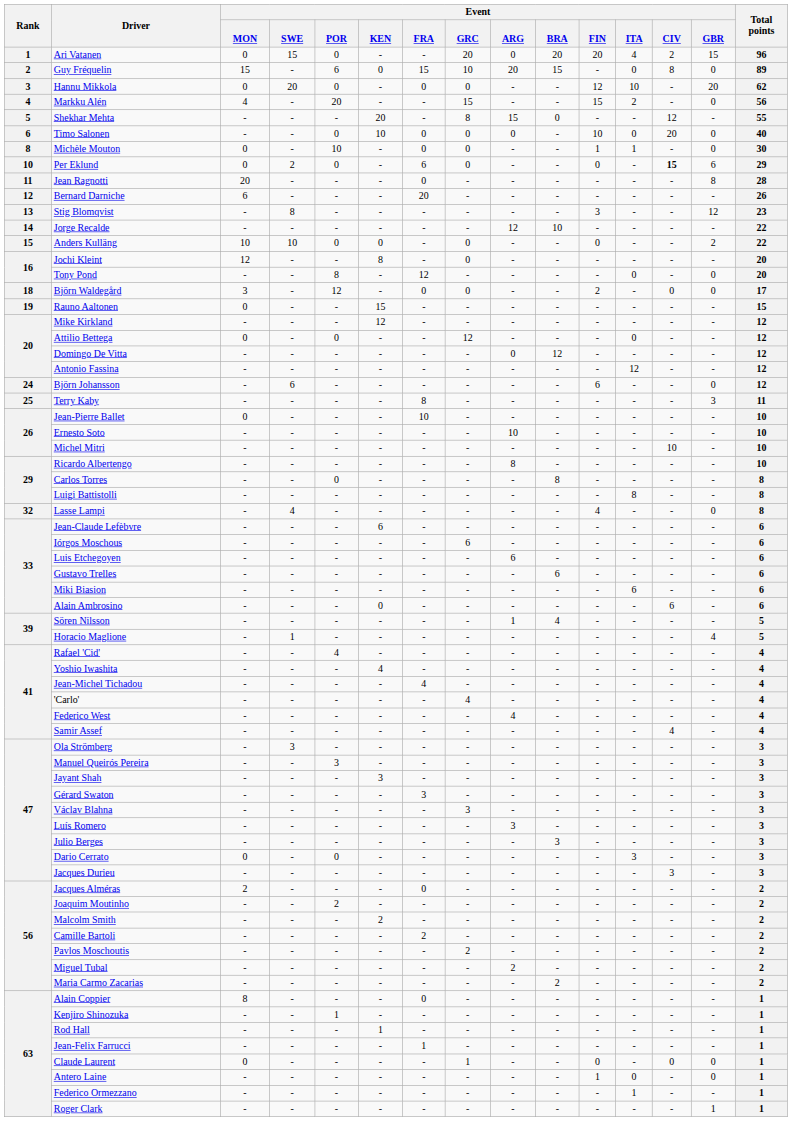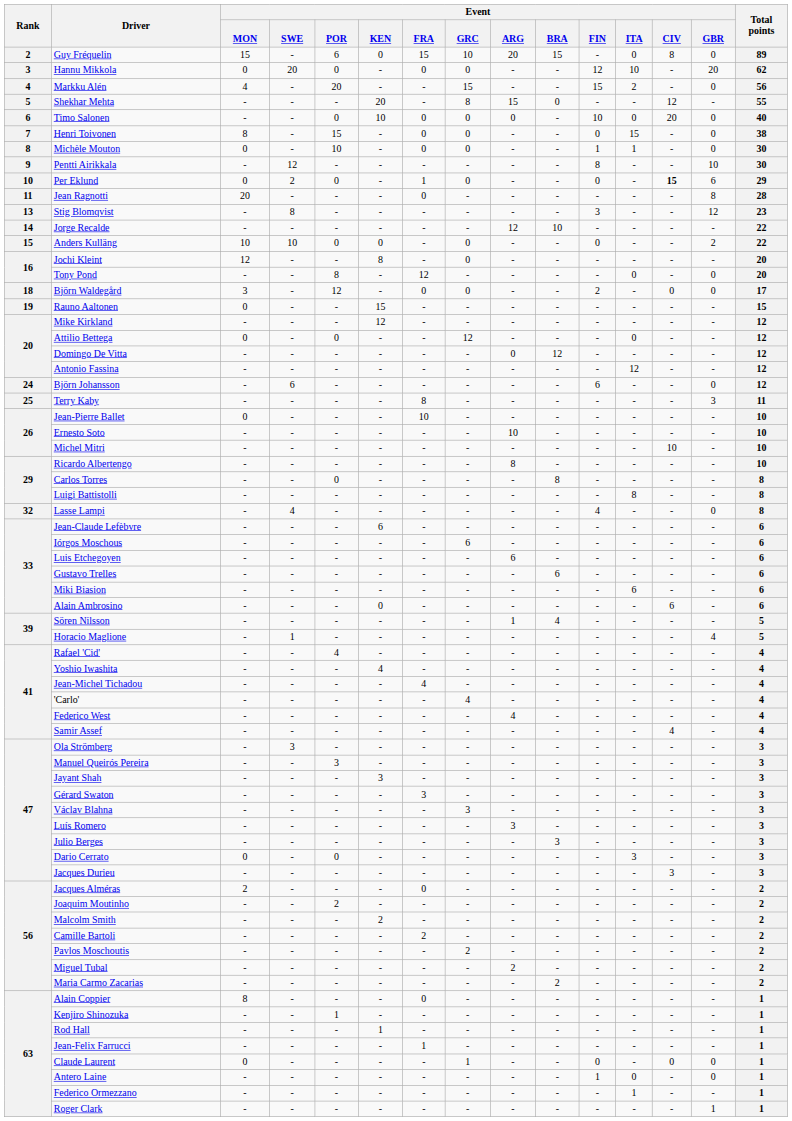- row: 1 | Ari Vatanen | 0 | 15 | 0 | - | - | 20 | 0 | 20 | 20 | 4 | 2 | 15 | 96
+ row: 7 | Henri Toivonen | 8 | - | 15 | - | 0 | 0 | - | - | 0 | 15 | - | 0 | 38
+ row: 9 | Pentti Airikkala | - | 12 | - | - | - | - | - | - | 8 | - | - | 10 | 30
Per Eklund | Event / FRA: 6 -> 1
- row: 12 | Bernard Darniche | 6 | - | - | - | 20 | - | - | - | - | - | - | - | 26
